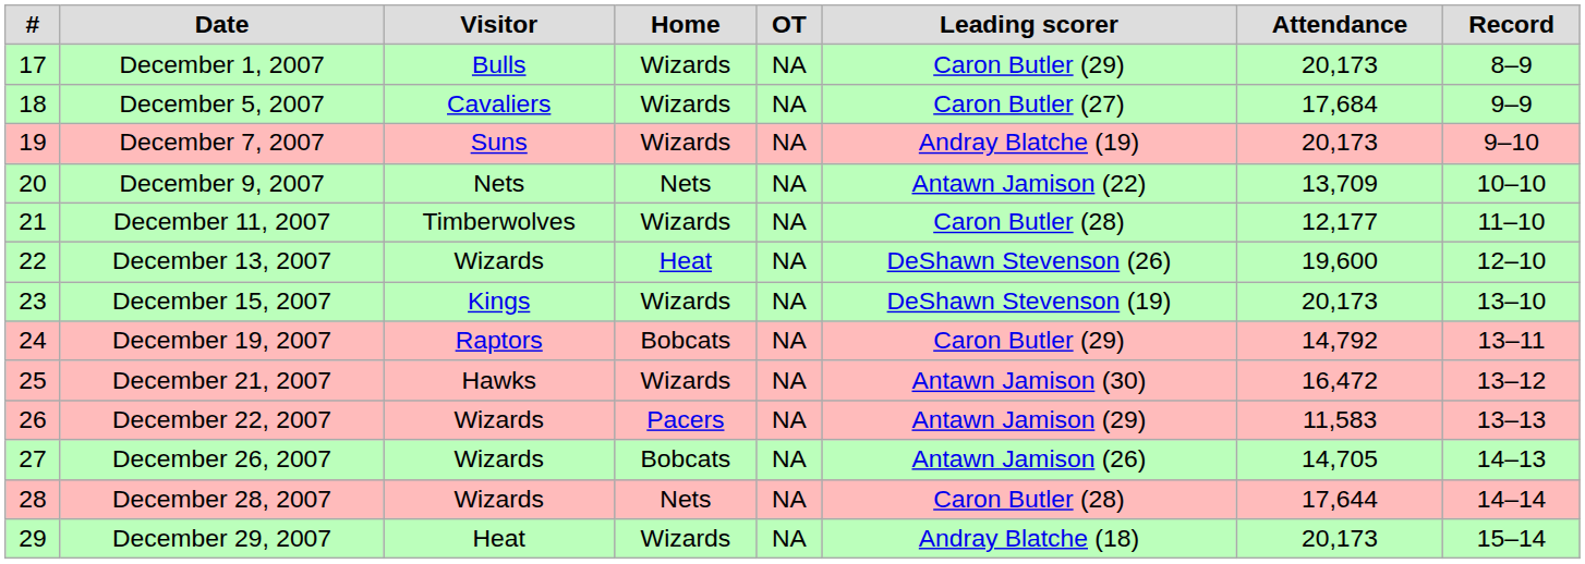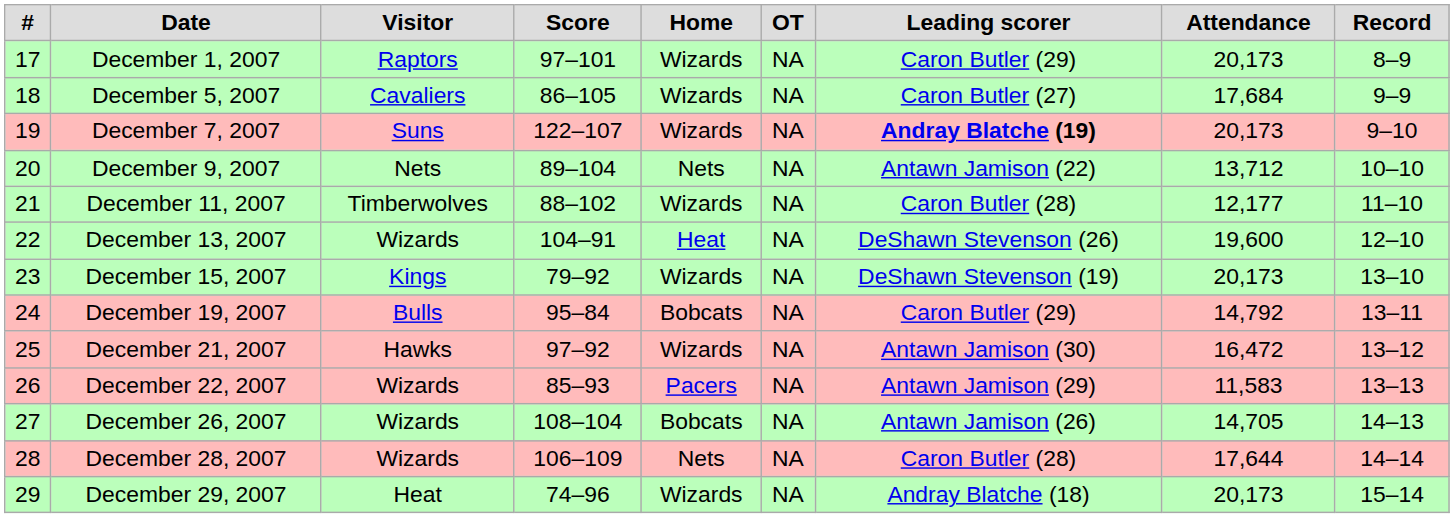+ column: Score | 97–101 | 86–105 | 122–107 | 89–104 | 88–102 | 104–91 | 79–92 | 95–84 | 97–92 | 85–93 | 108–104 | 106–109 | 74–96
December 1, 2007 | Visitor: Bulls -> Raptors
December 7, 2007 | Leading scorer: normal -> bold
December 9, 2007 | Attendance: 13,709 -> 13,712
December 19, 2007 | Visitor: Raptors -> Bulls
